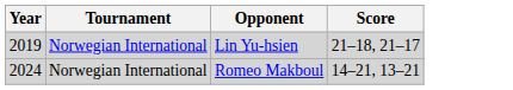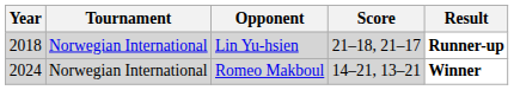+ column: Result | Runner-up | Winner
Lin Yu-hsien | Year: 2019 -> 2018
